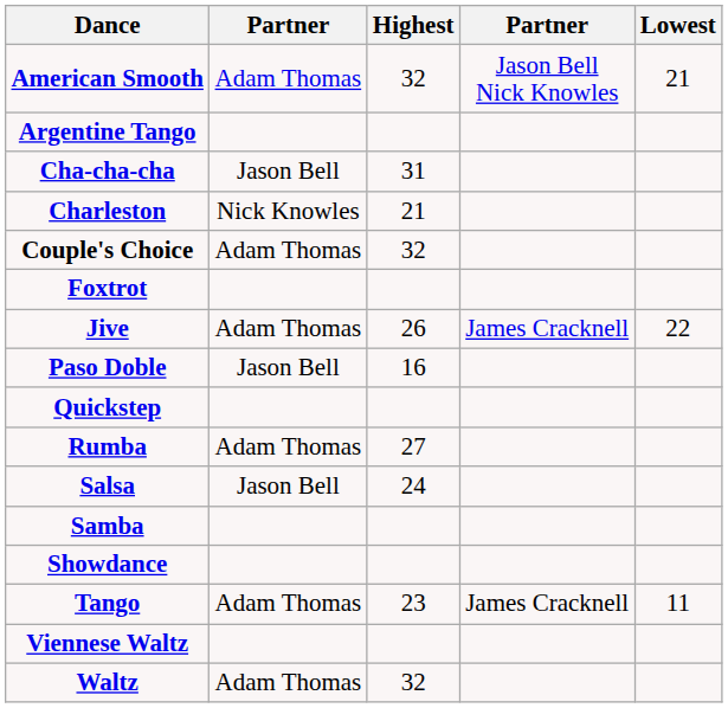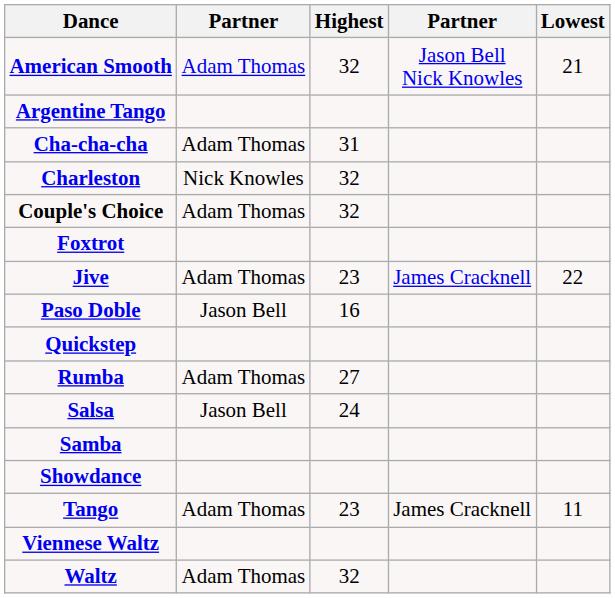Cha-cha-cha | column 2: Jason Bell -> Adam Thomas
Charleston | Highest: 21 -> 32
Jive | Highest: 26 -> 23
